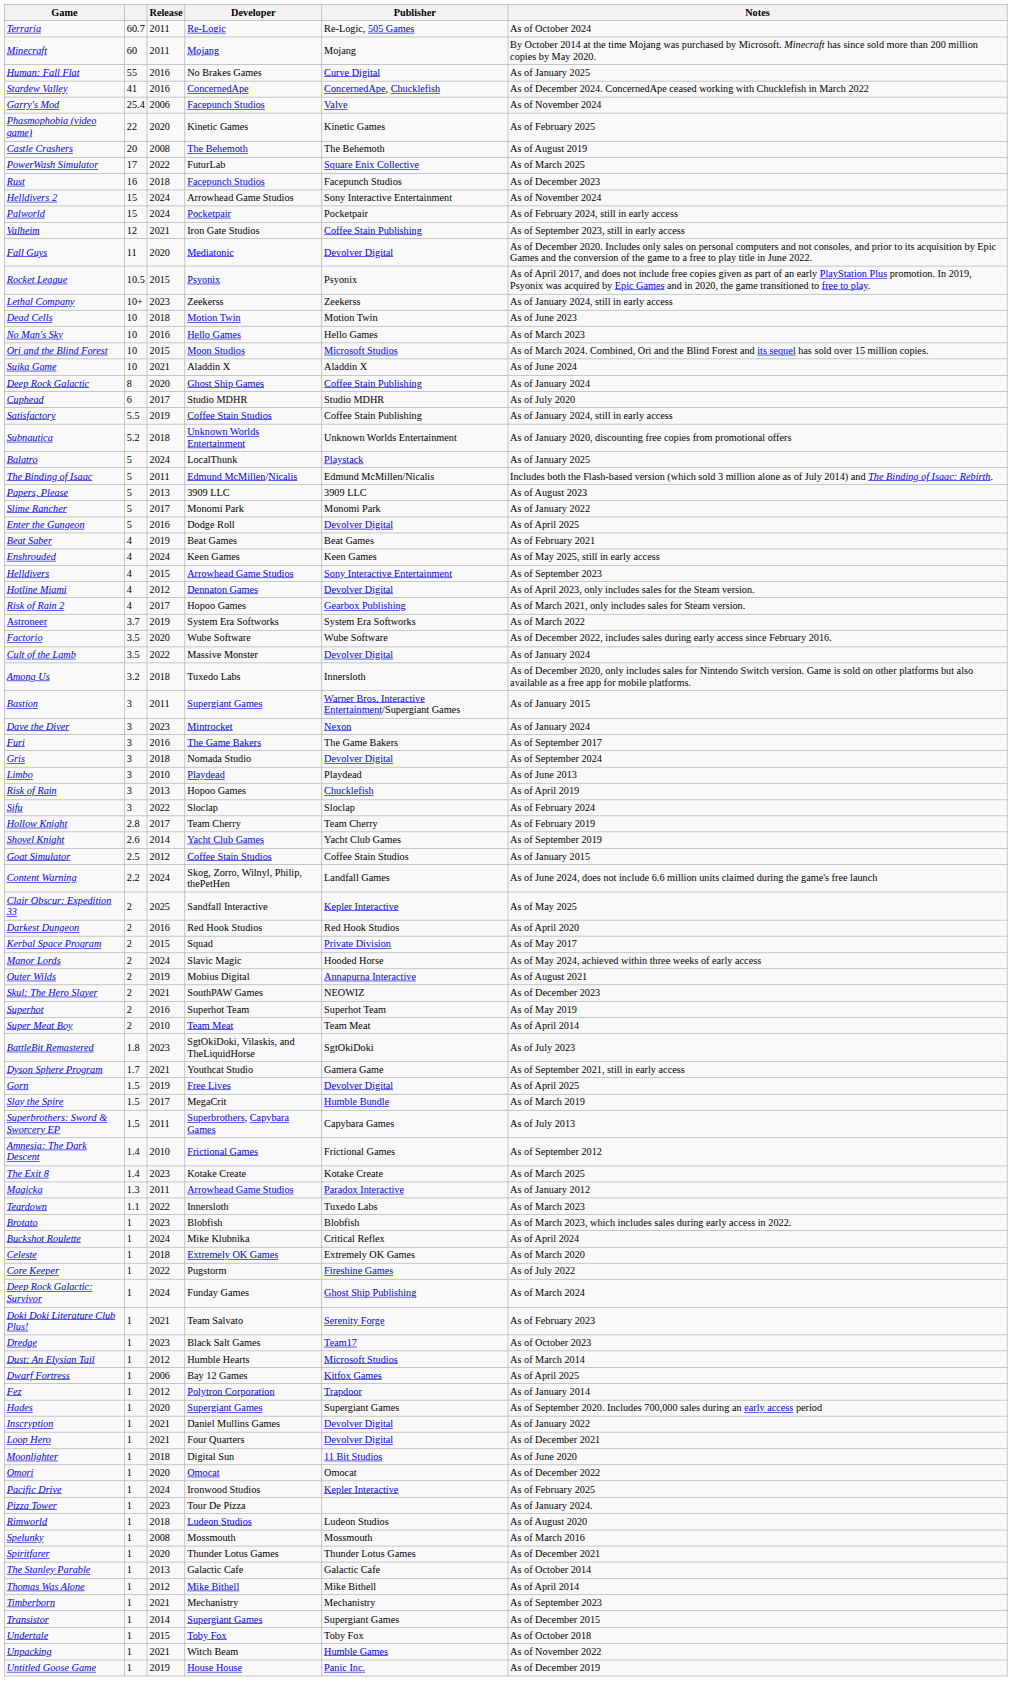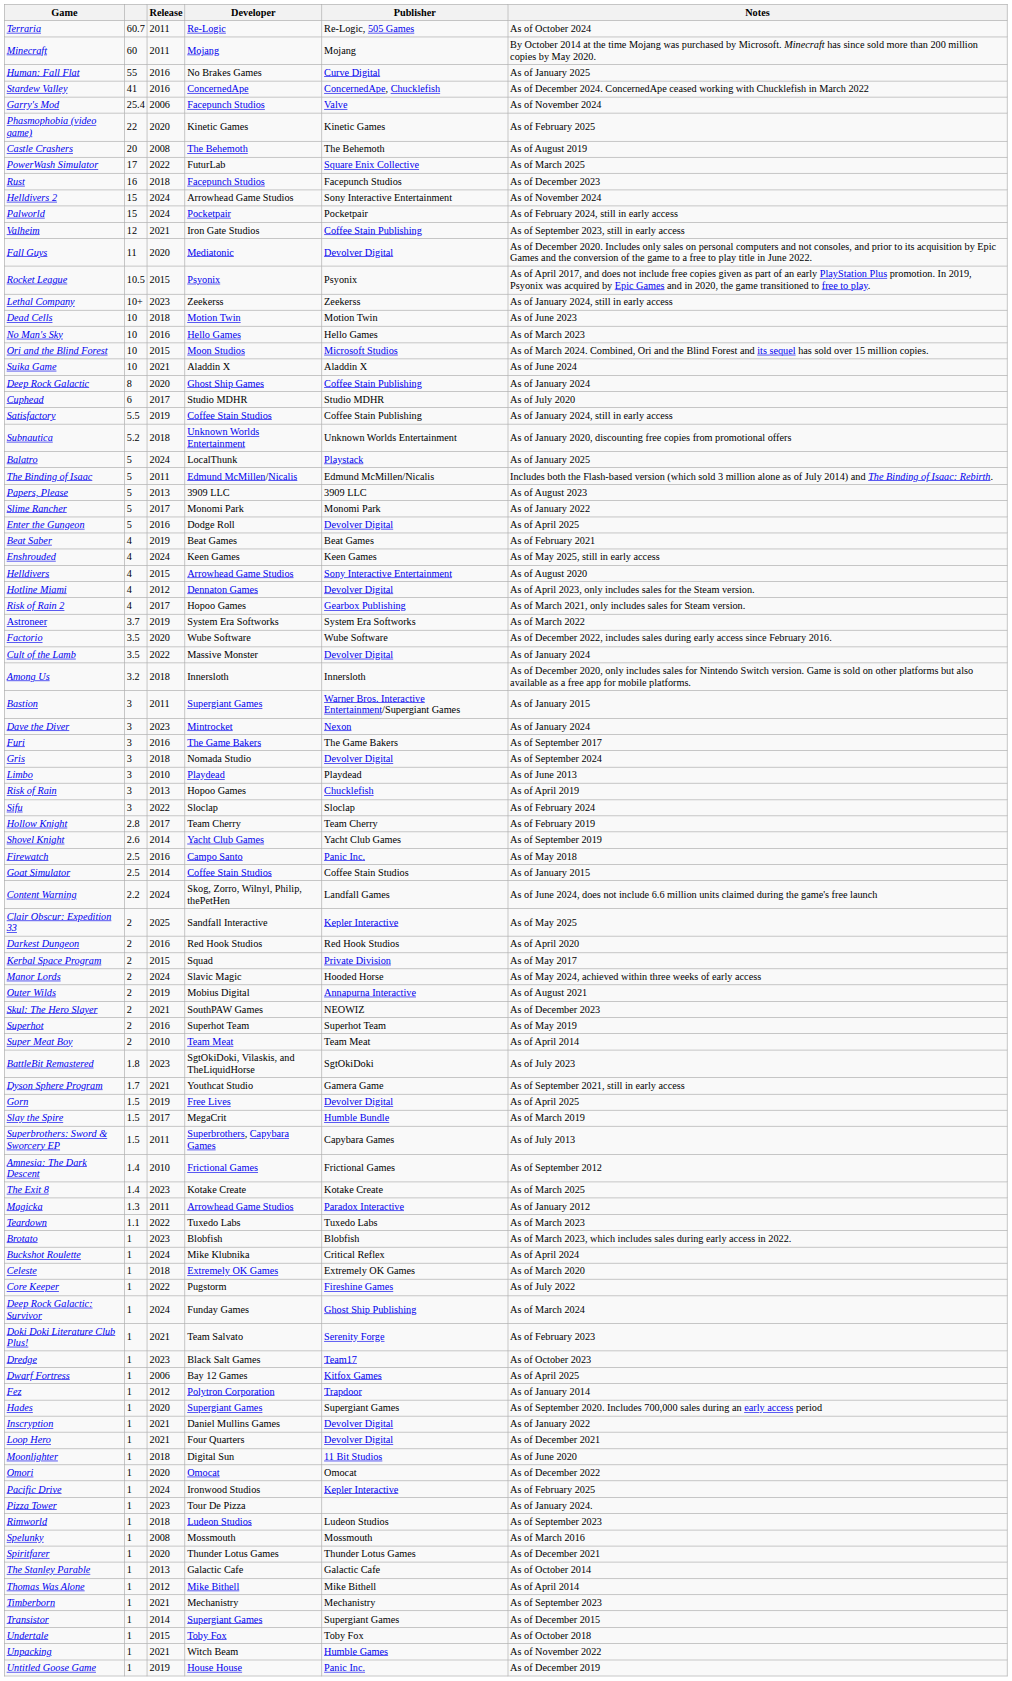Helldivers | Notes: As of September 2023 -> As of August 2020
Among Us | Developer: Tuxedo Labs -> Innersloth
+ row: Firewatch | 2.5 | 2016 | Campo Santo | Panic Inc. | As of May 2018
Goat Simulator | Release: 2012 -> 2014
Teardown | Developer: Innersloth -> Tuxedo Labs
- row: Dust: An Elysian Tail | 1 | 2012 | Humble Hearts | Microsoft Studios | As of March 2014
Rimworld | Notes: As of August 2020 -> As of September 2023
